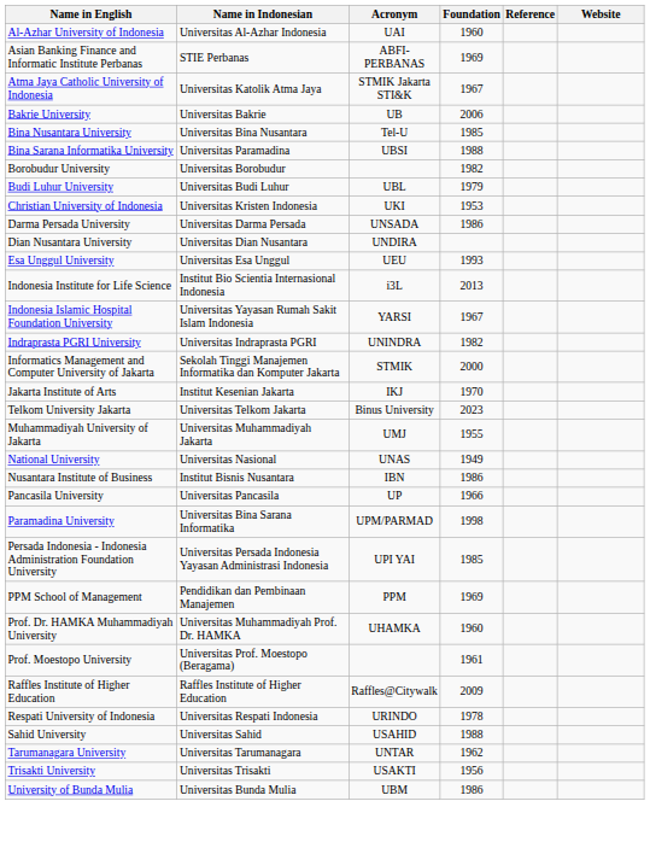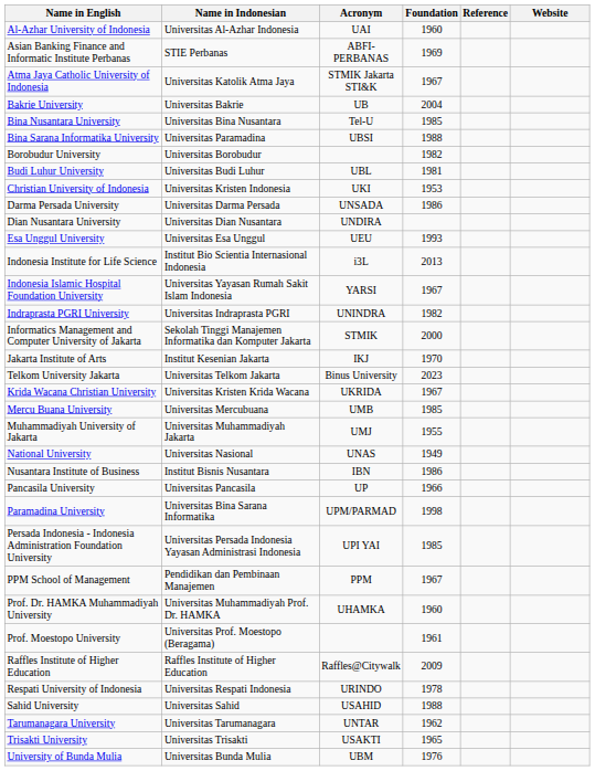Bakrie University | Foundation: 2006 -> 2004
Budi Luhur University | Foundation: 1979 -> 1981
+ row: Krida Wacana Christian University | Universitas Kristen Krida Wacana | UKRIDA | 1967
+ row: Mercu Buana University | Universitas Mercubuana | UMB | 1985
PPM School of Management | Foundation: 1969 -> 1967
Trisakti University | Foundation: 1956 -> 1965
University of Bunda Mulia | Foundation: 1986 -> 1976
